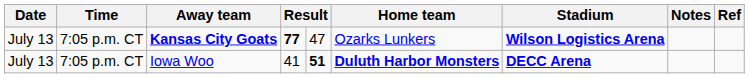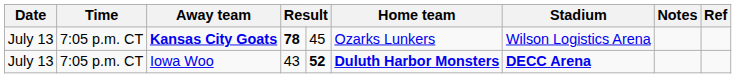Kansas City Goats | column 4: 77 -> 78
Kansas City Goats | column 5: 47 -> 45
Kansas City Goats | Stadium: bold -> normal
Iowa Woo | column 4: 41 -> 43
Iowa Woo | column 5: 51 -> 52
